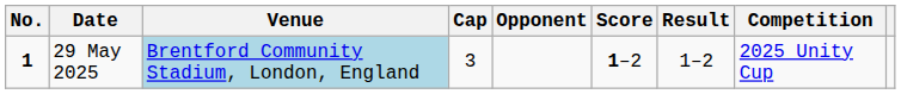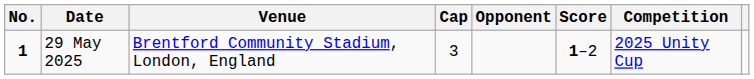- column: Result | 1–2
29 May 2025 | Venue: lightblue background -> no background
